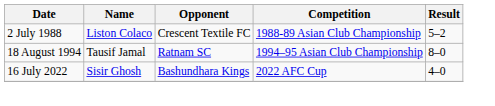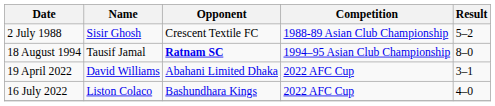2 July 1988 | Name: Liston Colaco -> Sisir Ghosh
18 August 1994 | Opponent: normal -> bold
+ row: 19 April 2022 | David Williams | Abahani Limited Dhaka | 2022 AFC Cup | 3–1
16 July 2022 | Name: Sisir Ghosh -> Liston Colaco
